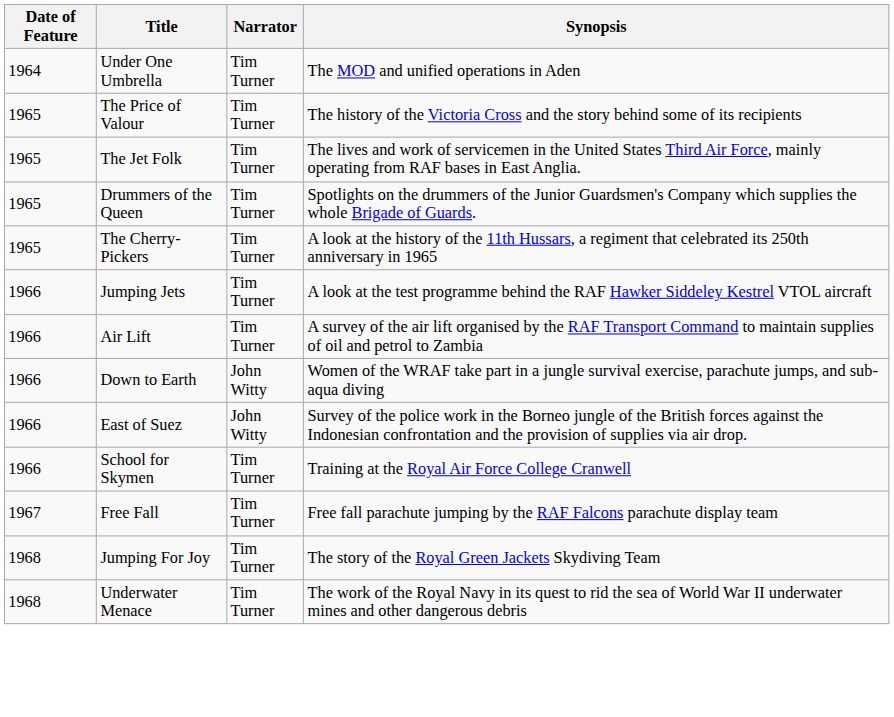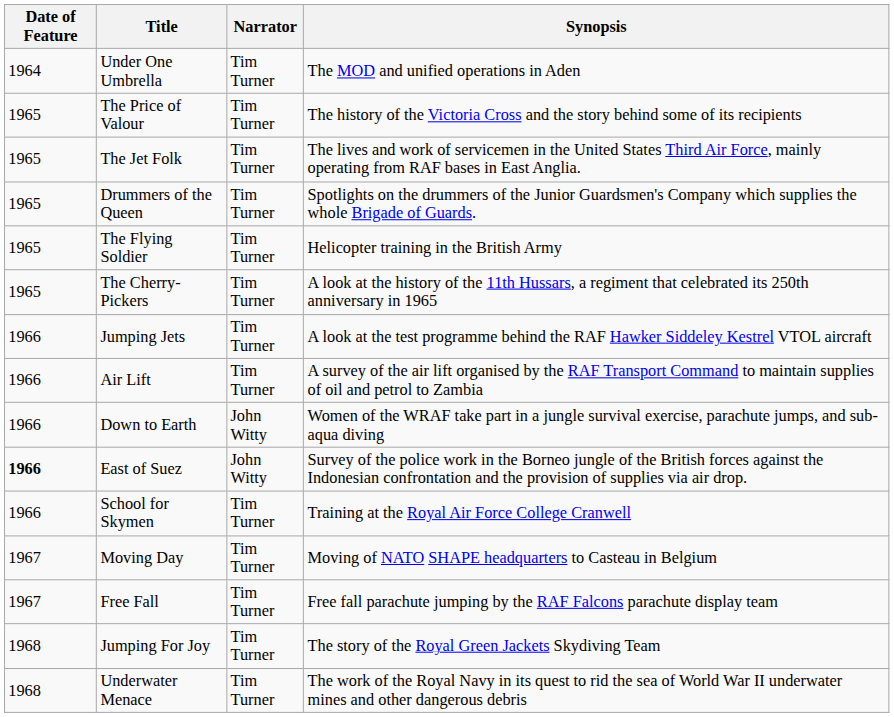+ row: 1965 | The Flying Soldier | Tim Turner | Helicopter training in the British Army
East of Suez | Date of Feature: normal -> bold
+ row: 1967 | Moving Day | Tim Turner | Moving of NATO SHAPE headquarters to Casteau in Belgium
